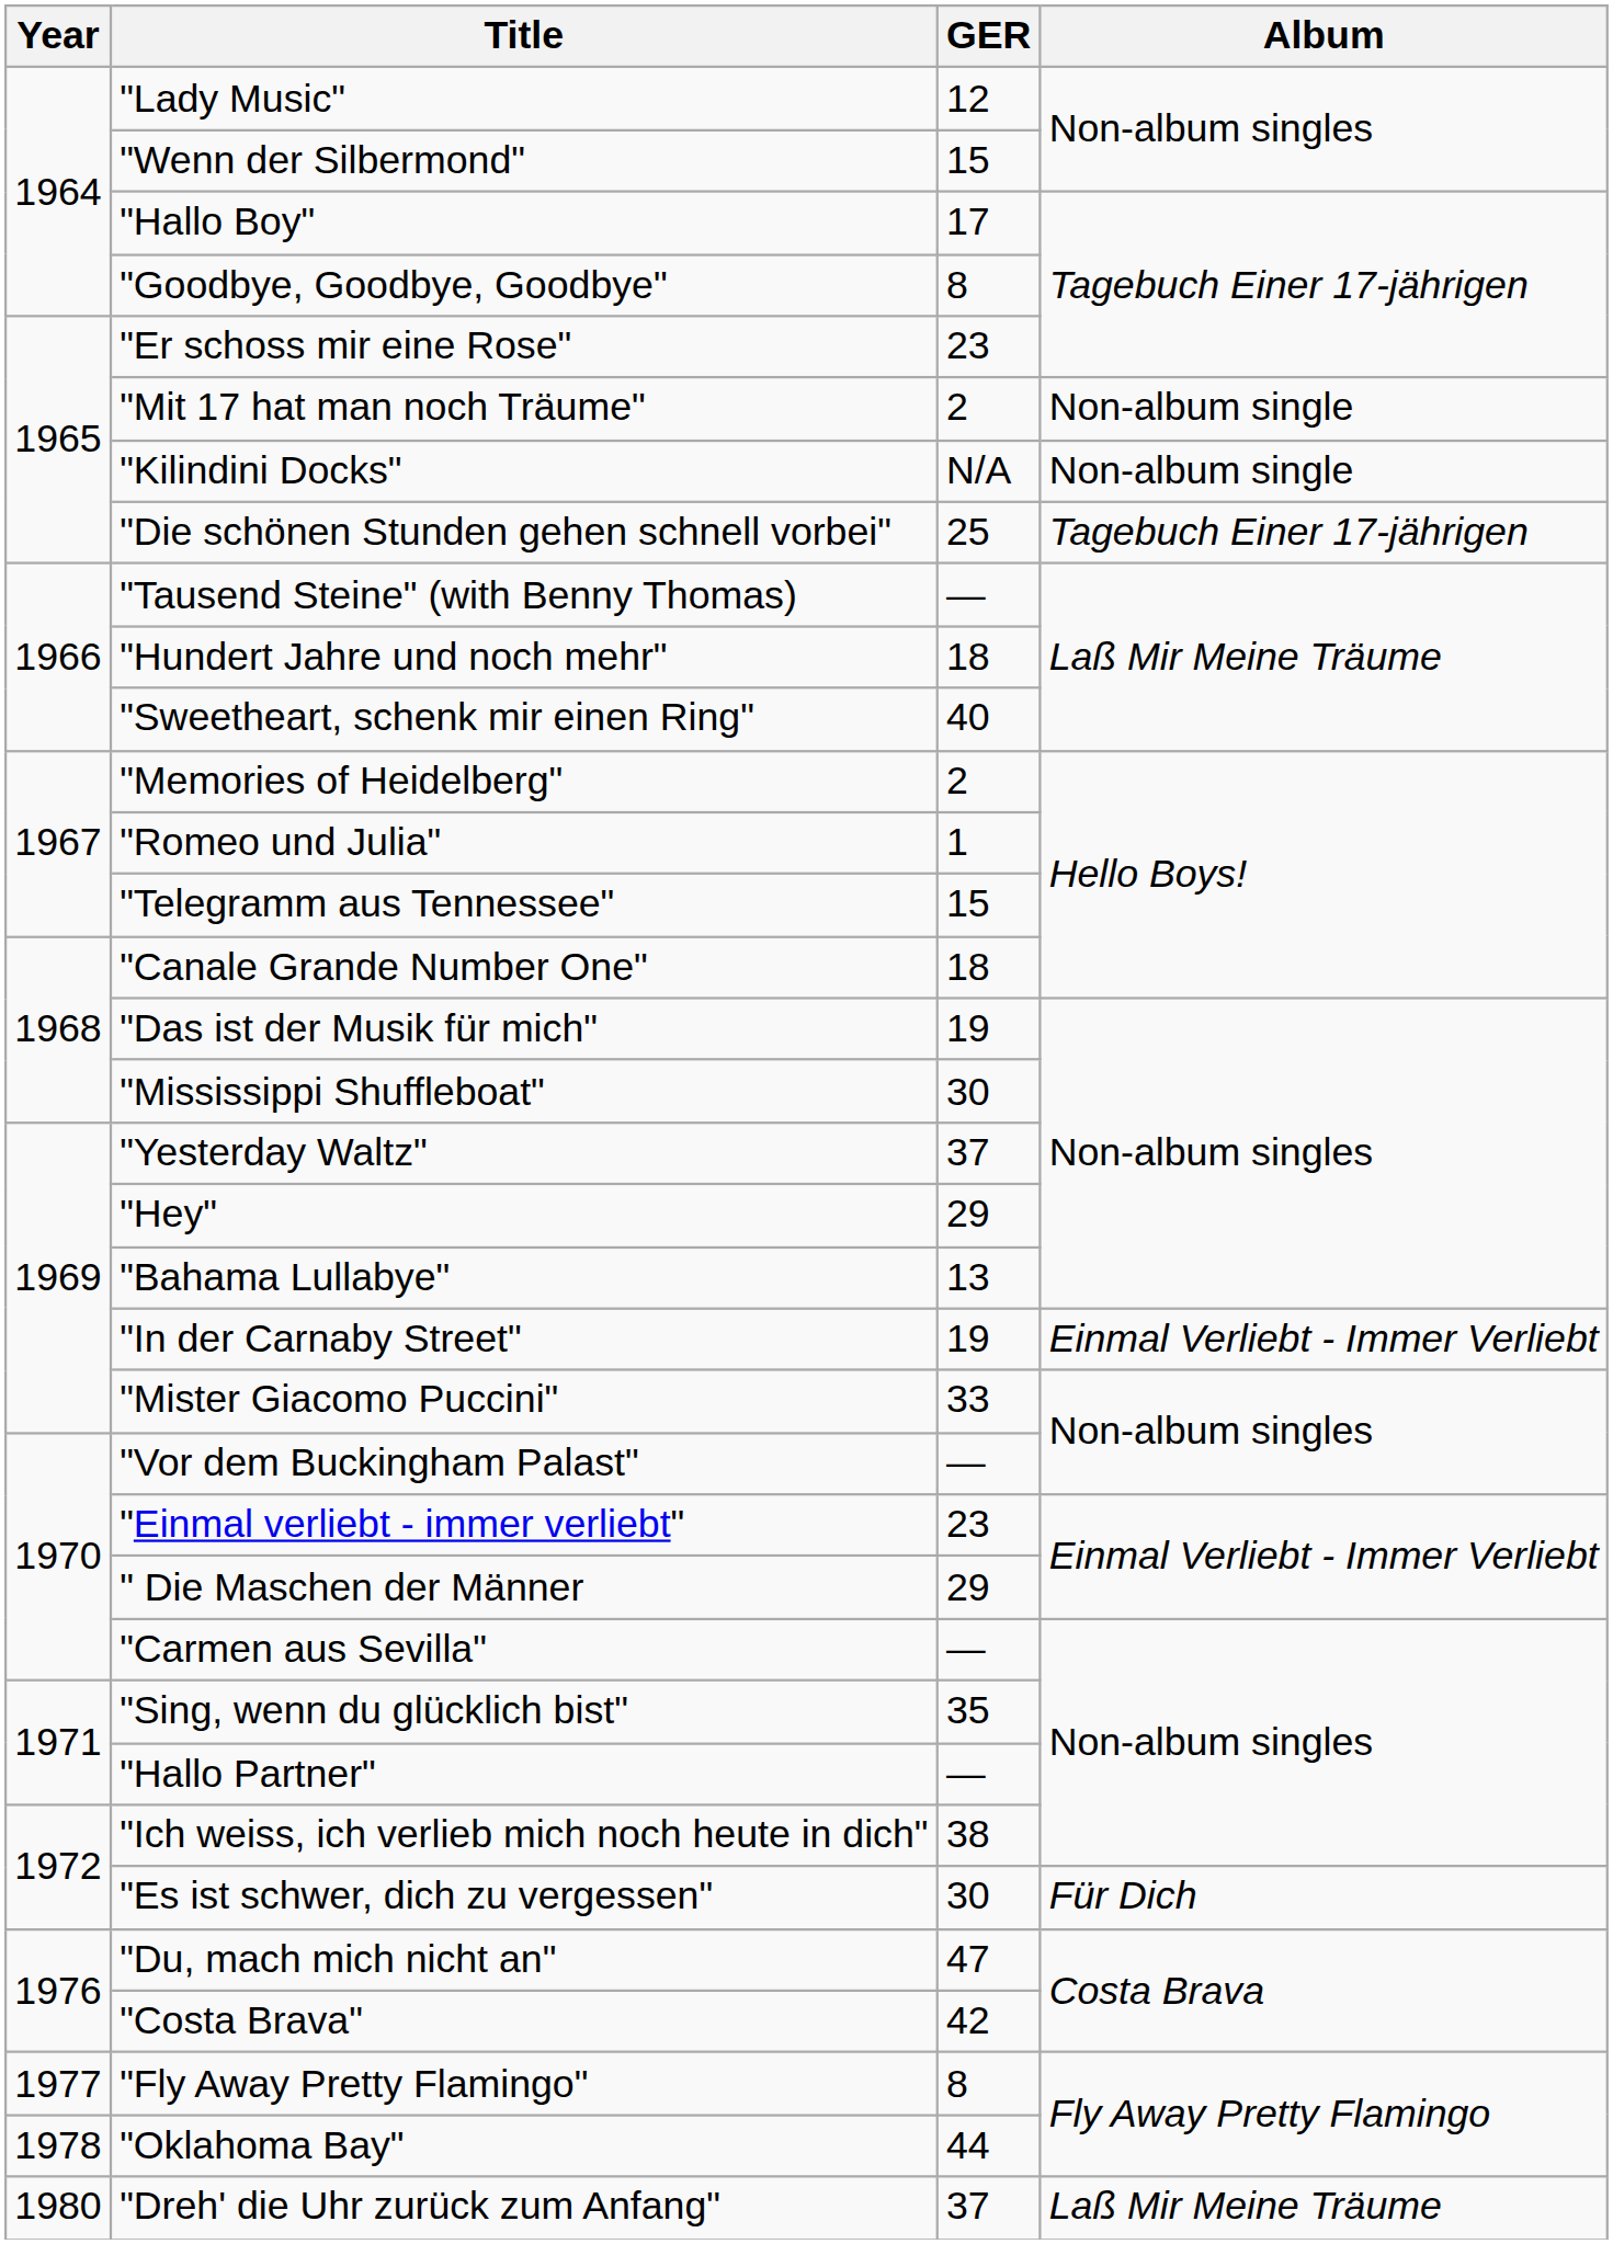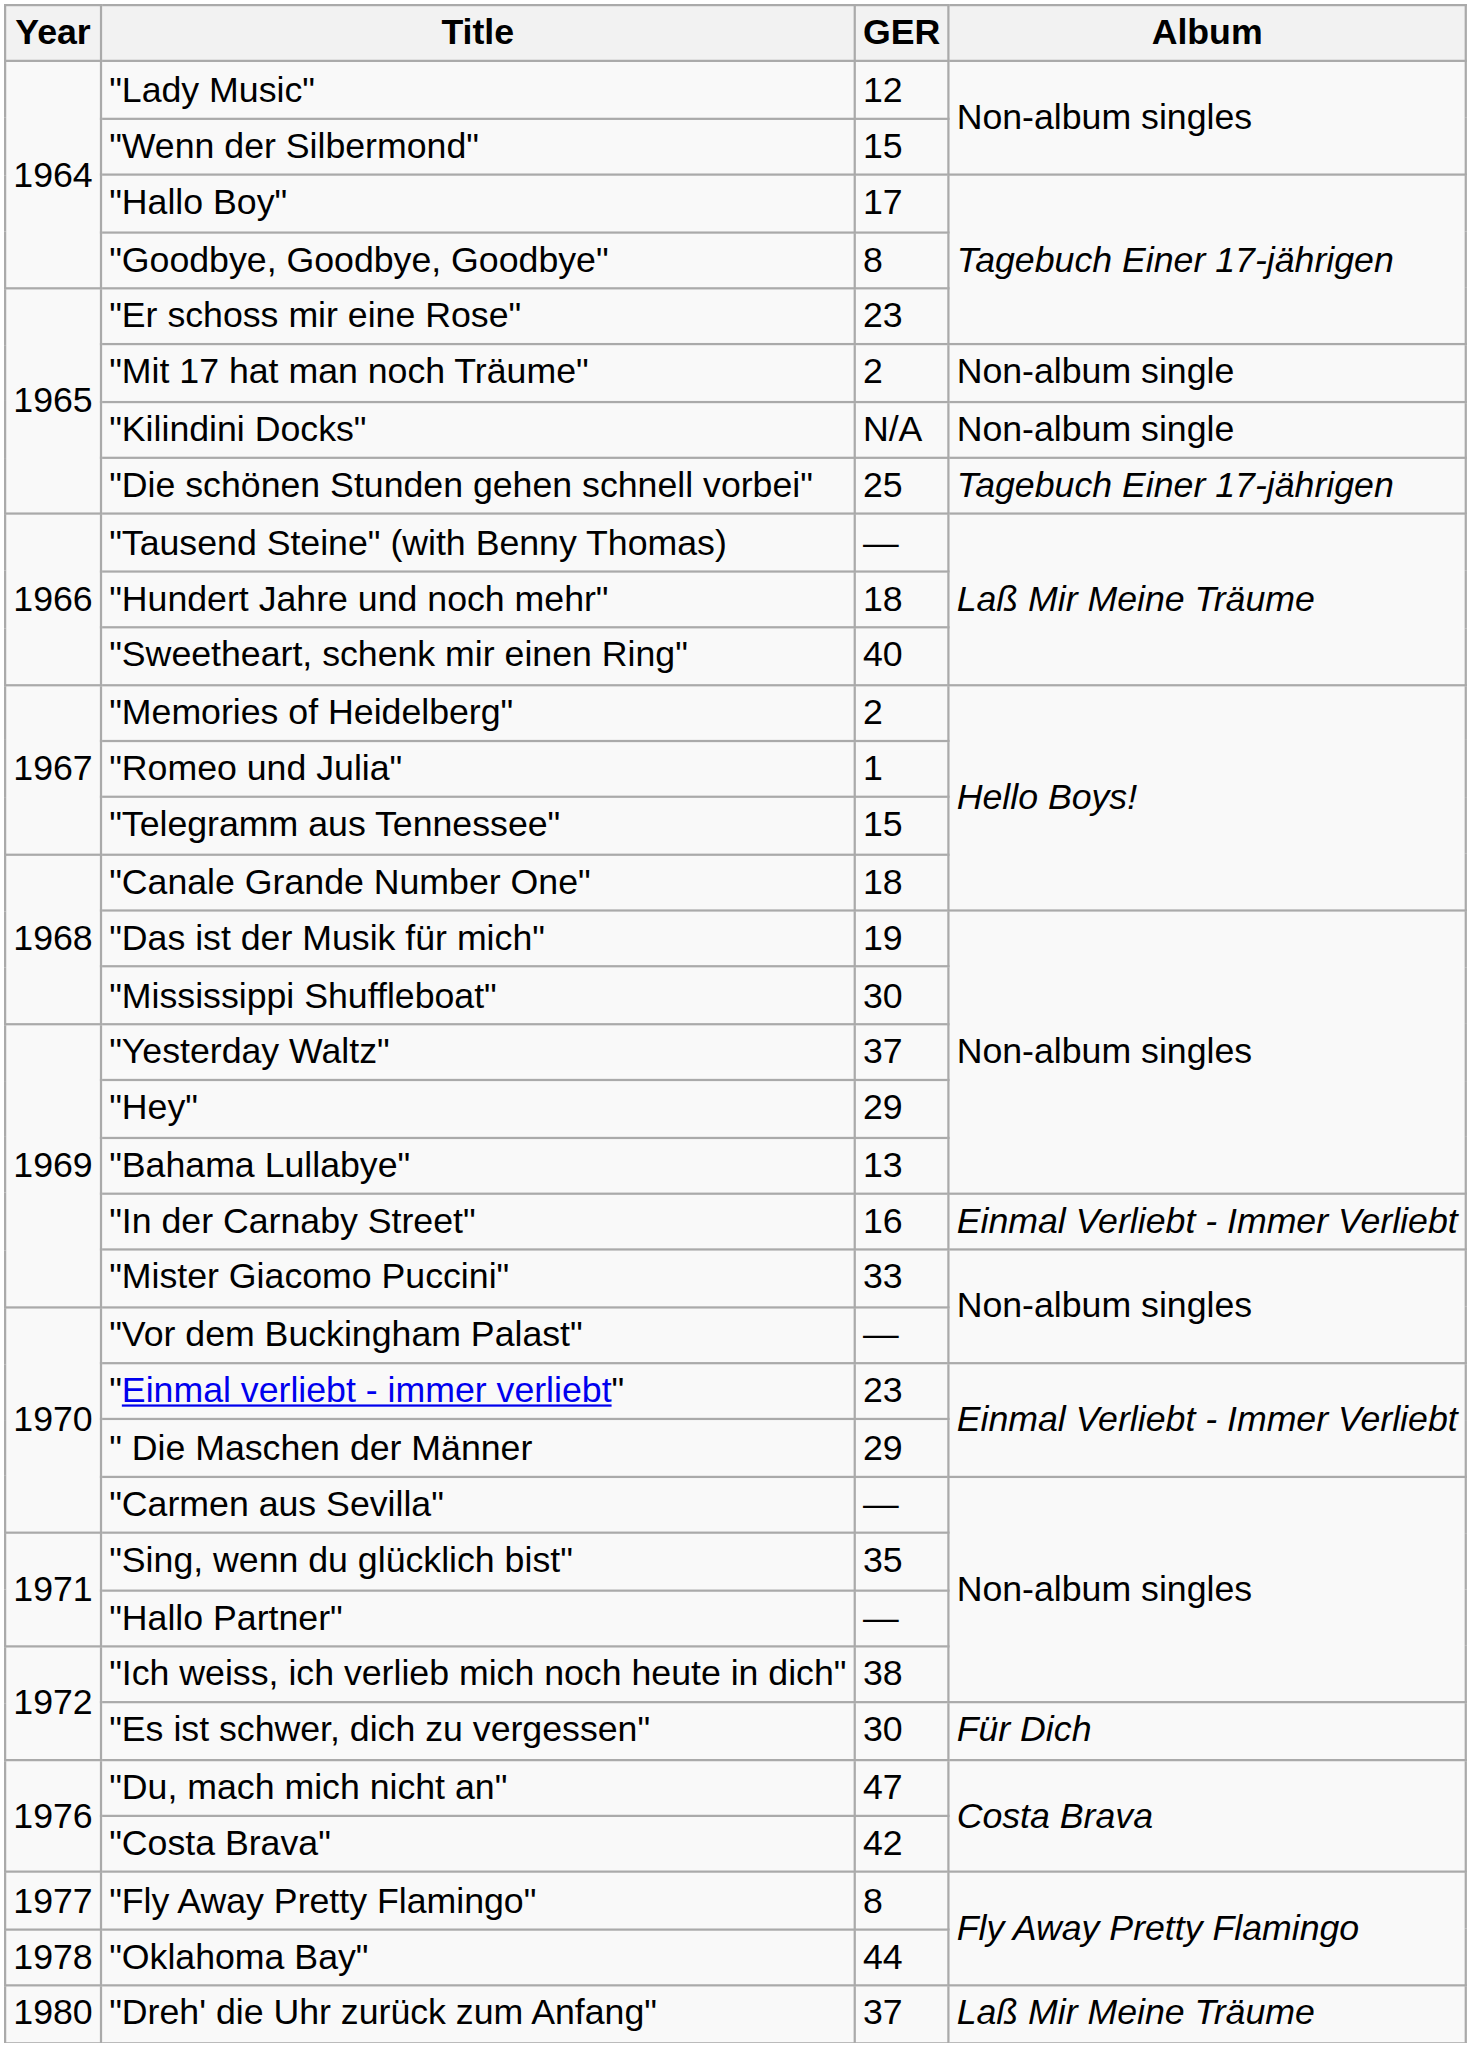"In der Carnaby Street" | GER: 19 -> 16
